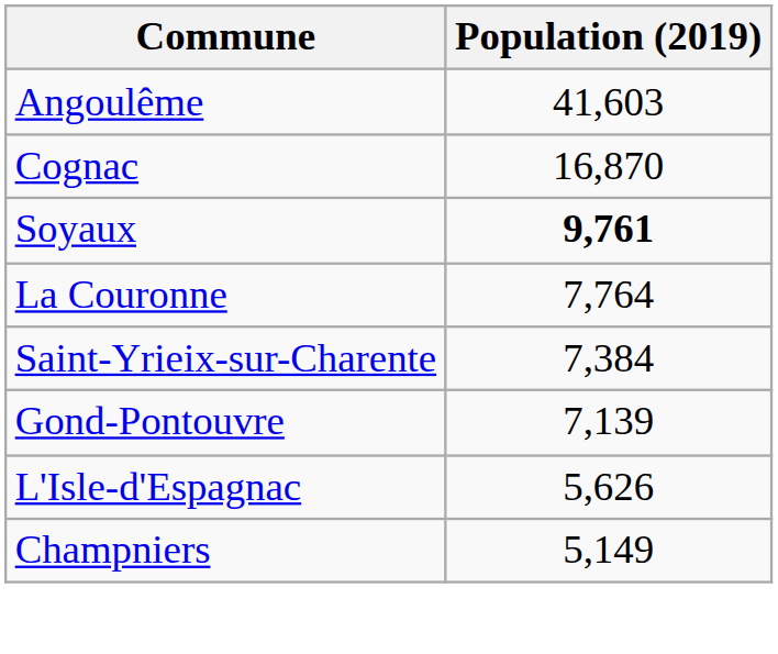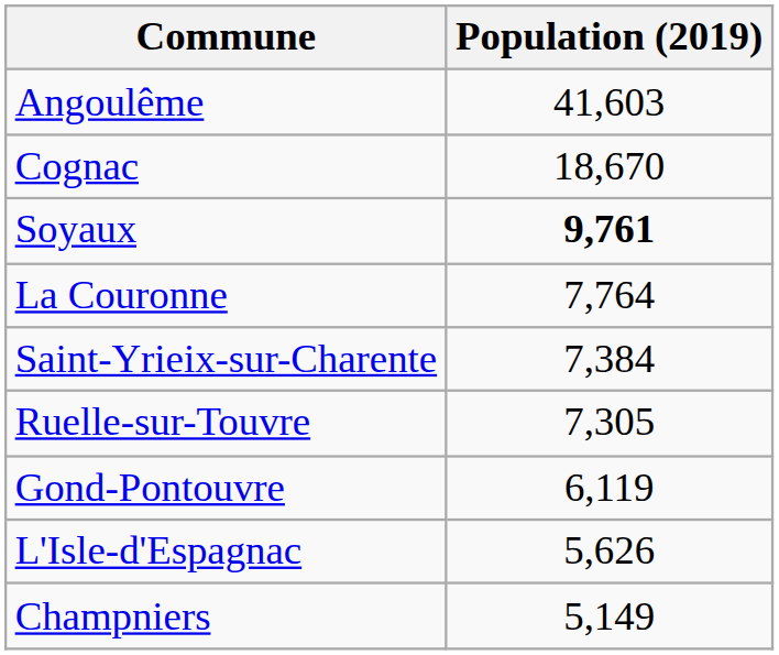Cognac | Population (2019): 16,870 -> 18,670
+ row: Ruelle-sur-Touvre | 7,305
Gond-Pontouvre | Population (2019): 7,139 -> 6,119
